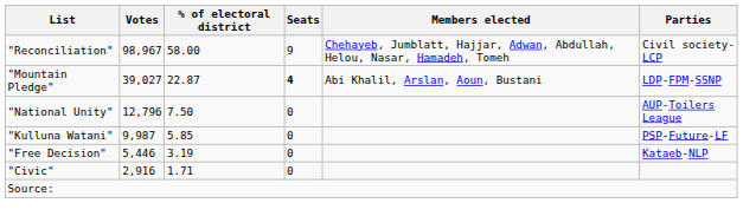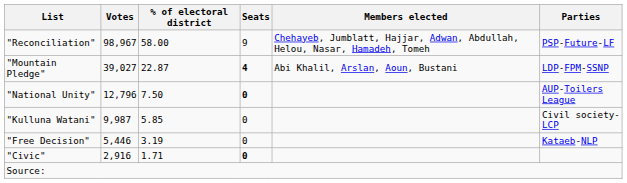"Reconciliation" | Parties: Civil society-LCP -> PSP-Future-LF
"National Unity" | Seats: normal -> bold
"Kulluna Watani" | Parties: PSP-Future-LF -> Civil society-LCP
"Civic" | Seats: normal -> bold
